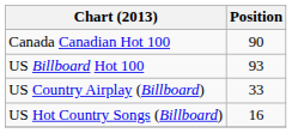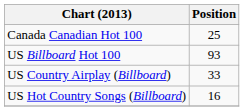Canada Canadian Hot 100 | Position: 90 -> 25
